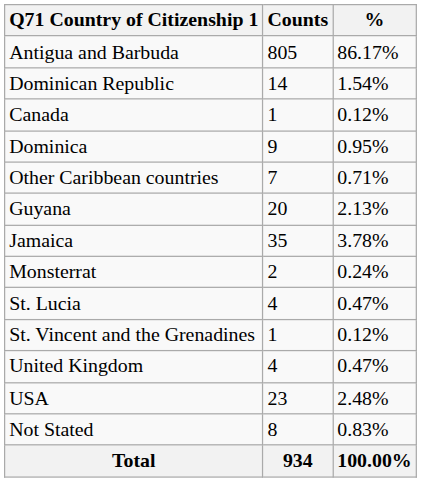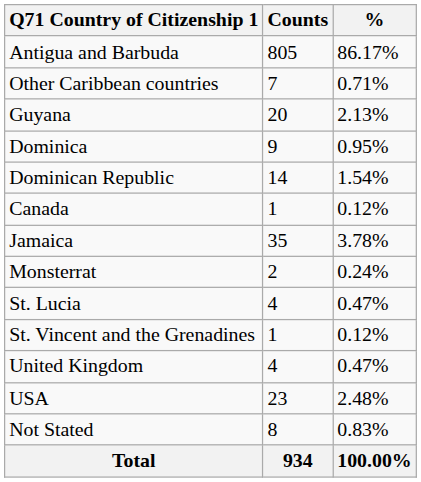rows swapped: Other Caribbean countries <-> Dominican Republic
rows swapped: Canada <-> Guyana
